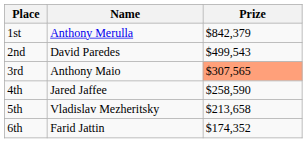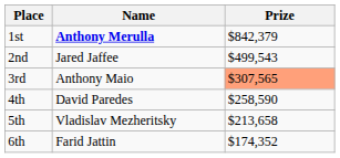1st | Name: normal -> bold
2nd | Name: David Paredes -> Jared Jaffee
4th | Name: Jared Jaffee -> David Paredes
